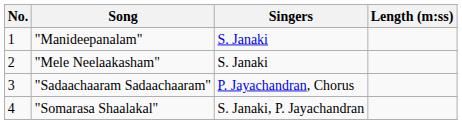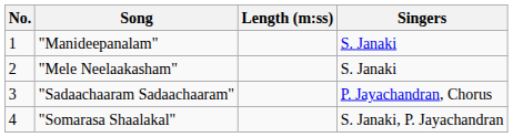columns swapped: Singers <-> Length (m:ss)
